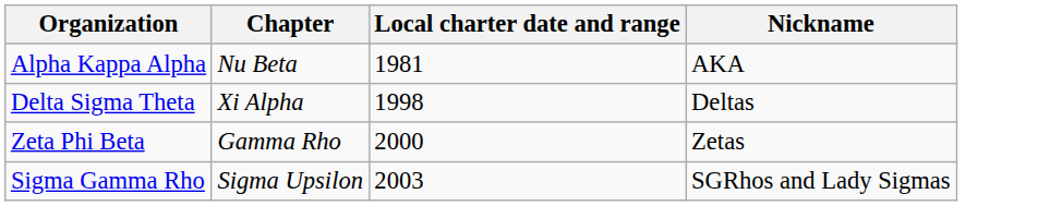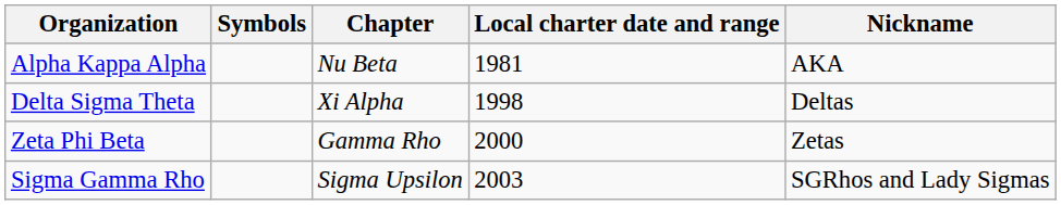+ column: Symbols
